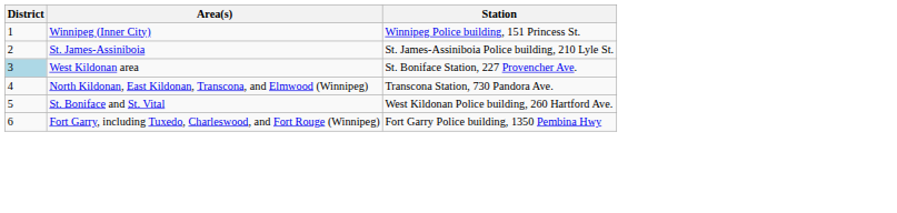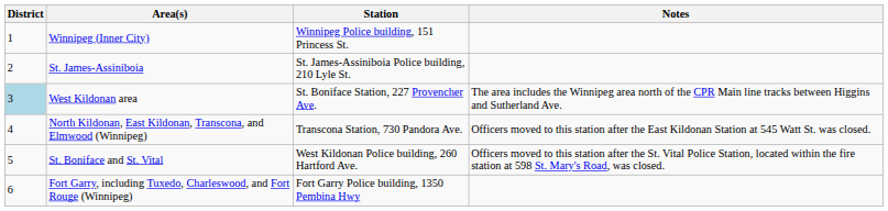+ column: Notes | The area includes the Winnipeg area north of the CPR Main line tracks between Higgins and Sutherland Ave. | Officers moved to this station after the East Kildonan Station at 545 Watt St. was closed. | Officers moved to this station after the St. Vital Police Station, located within the fire station at 598 St. Mary's Road, was closed.
